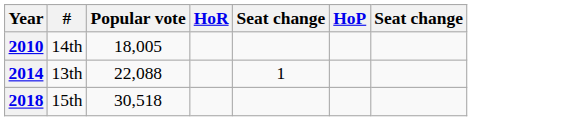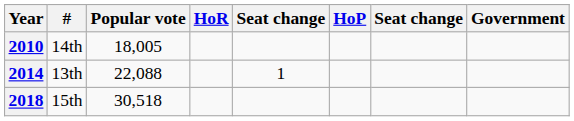+ column: Government
